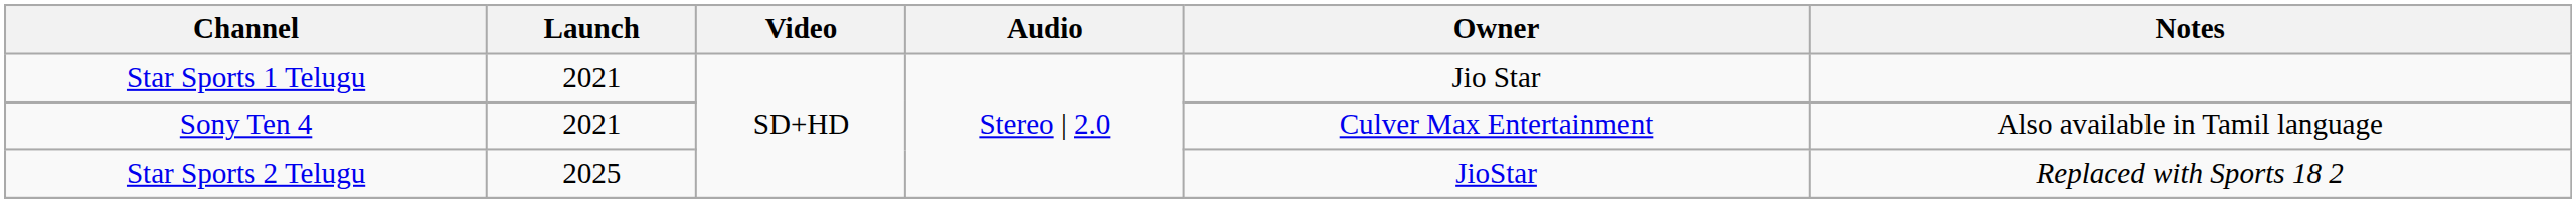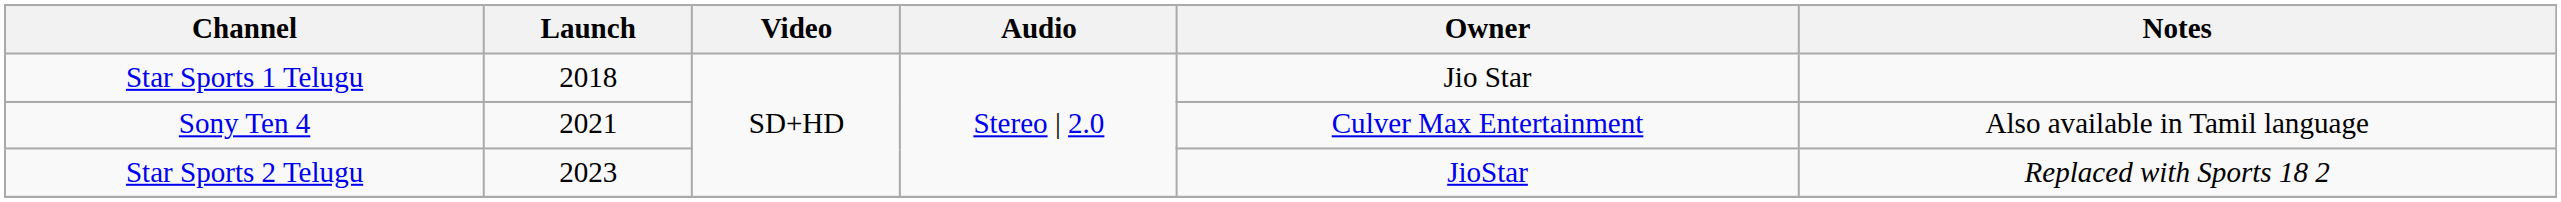Star Sports 1 Telugu | Launch: 2021 -> 2018
Star Sports 2 Telugu | Launch: 2025 -> 2023
